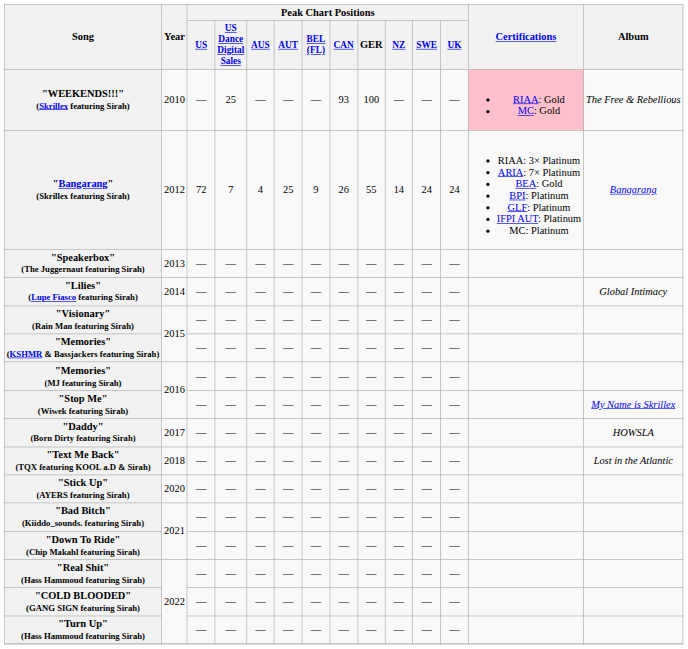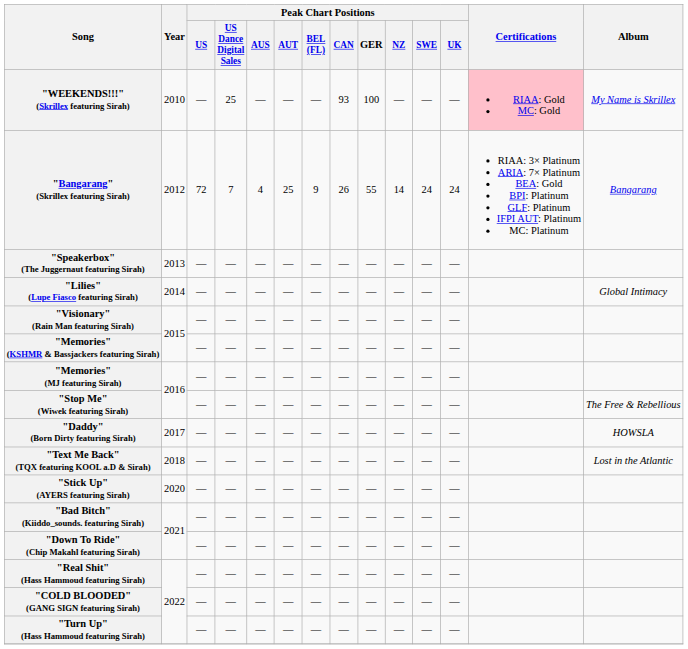"WEEKENDS!!!" (Skrillex featuring Sirah) | Album: The Free & Rebellious -> My Name is Skrillex
"Stop Me" (Wiwek featuring Sirah) | Album: My Name is Skrillex -> The Free & Rebellious
